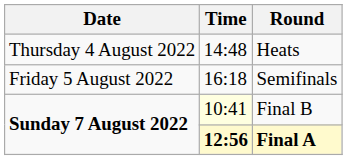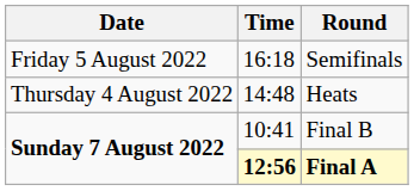rows swapped: Heats <-> Semifinals
Final B | Time: lightyellow background -> no background
